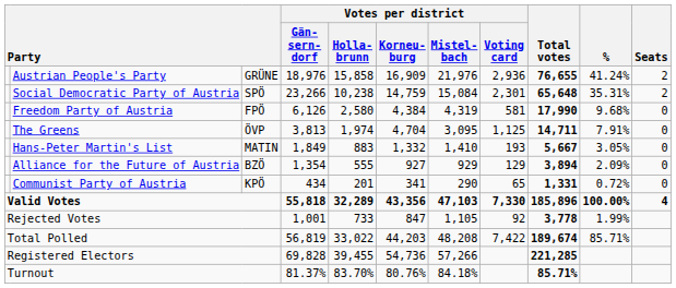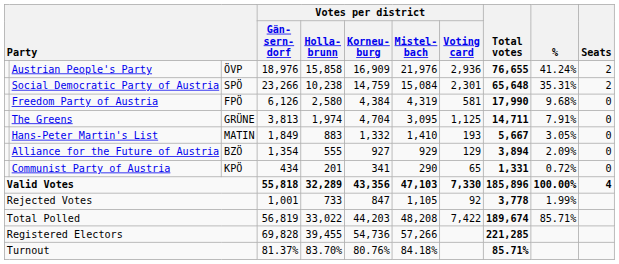Austrian People's Party | column 3: GRÜNE -> ÖVP
The Greens | column 3: ÖVP -> GRÜNE
